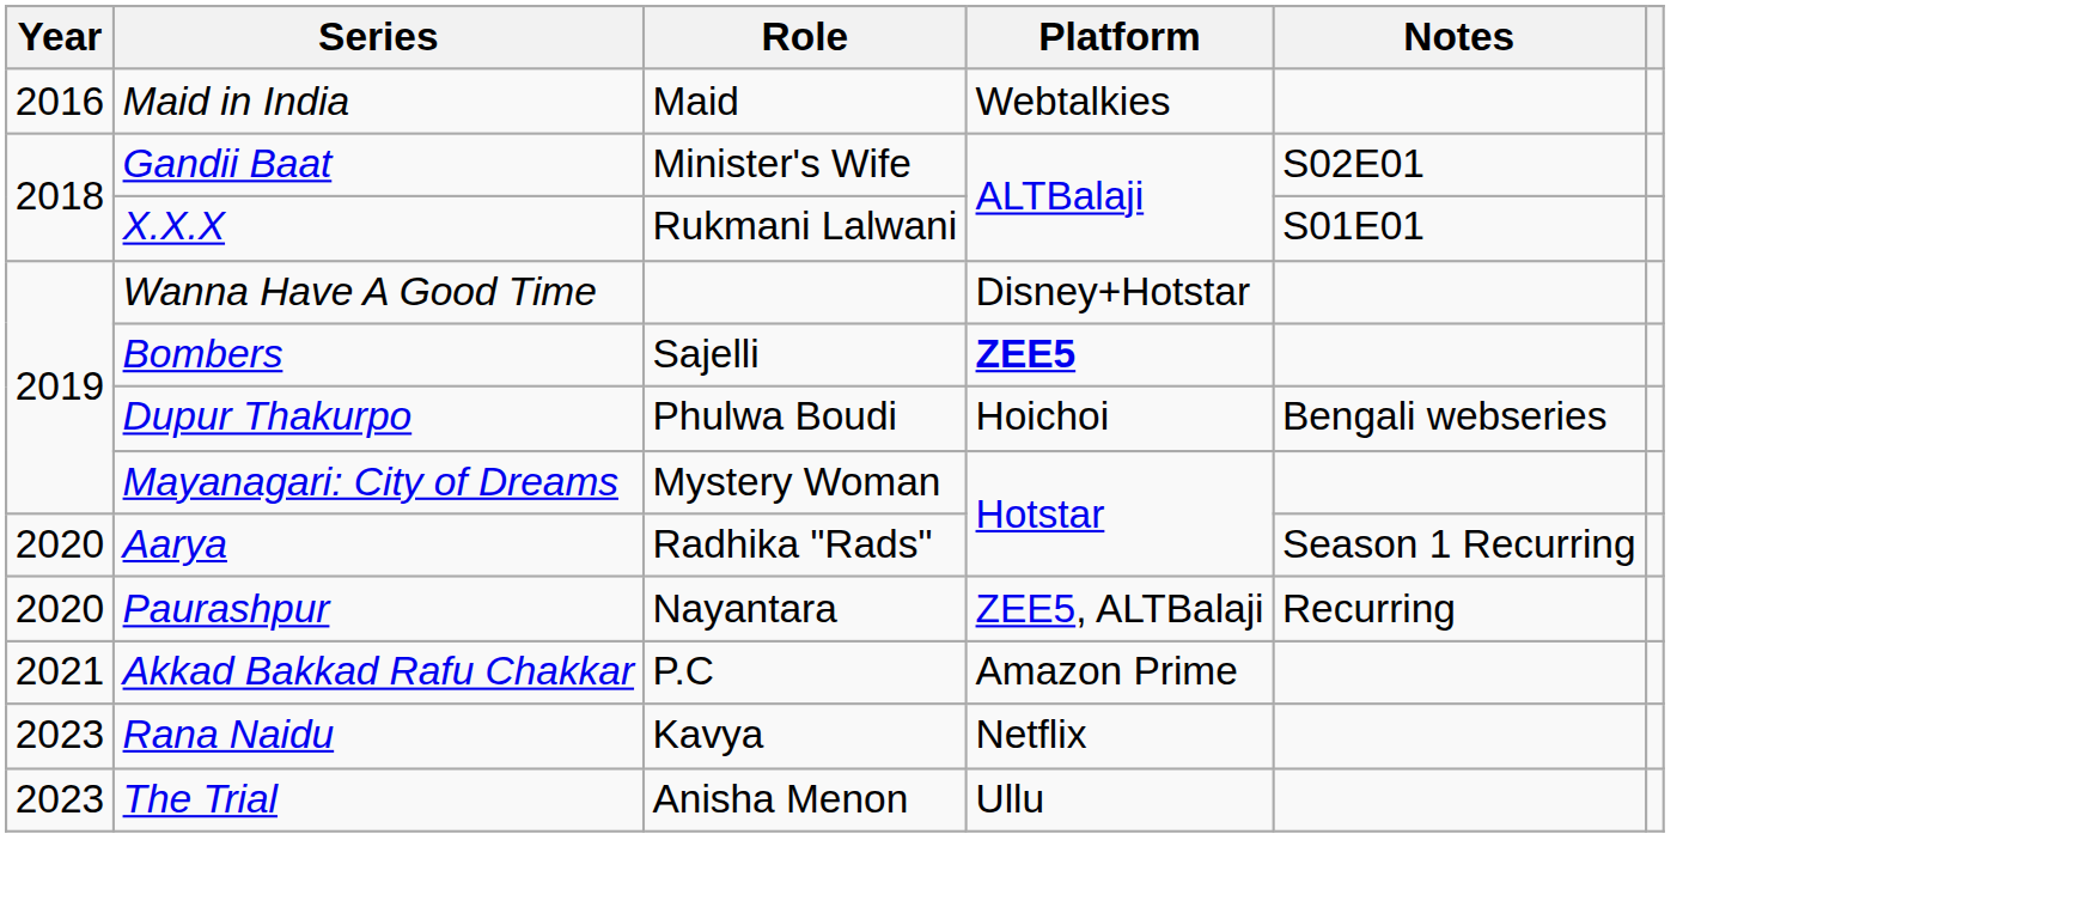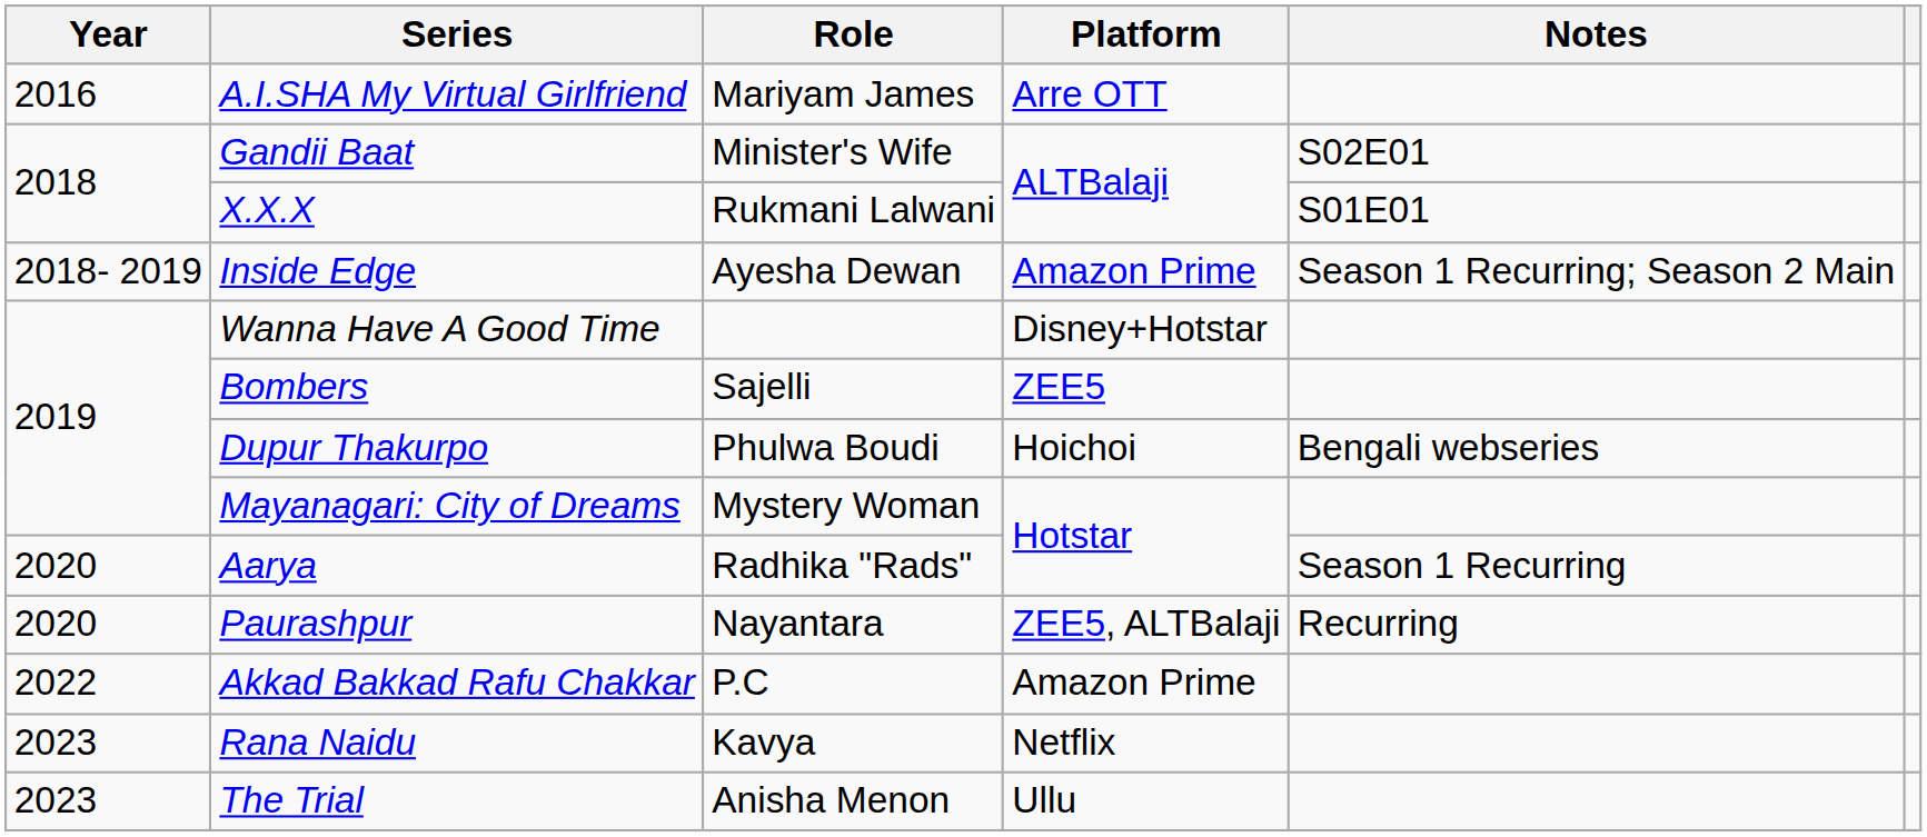- row: 2016 | Maid in India | Maid | Webtalkies
+ row: 2016 | A.I.SHA My Virtual Girlfriend | Mariyam James | Arre OTT
+ row: 2018- 2019 | Inside Edge | Ayesha Dewan | Amazon Prime | Season 1 Recurring; Season 2 Main
Bombers | Platform: bold -> normal
Akkad Bakkad Rafu Chakkar | Year: 2021 -> 2022
